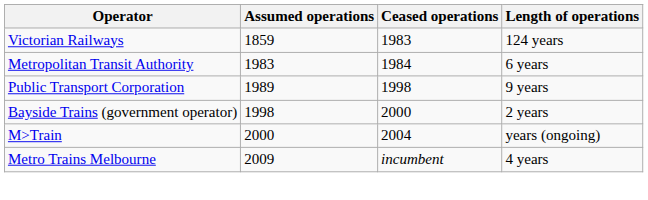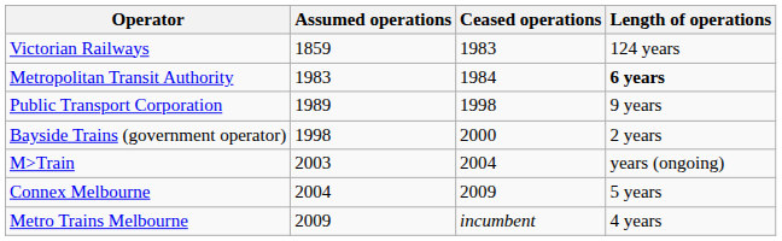Metropolitan Transit Authority | Length of operations: normal -> bold
M>Train | Assumed operations: 2000 -> 2003
+ row: Connex Melbourne | 2004 | 2009 | 5 years
